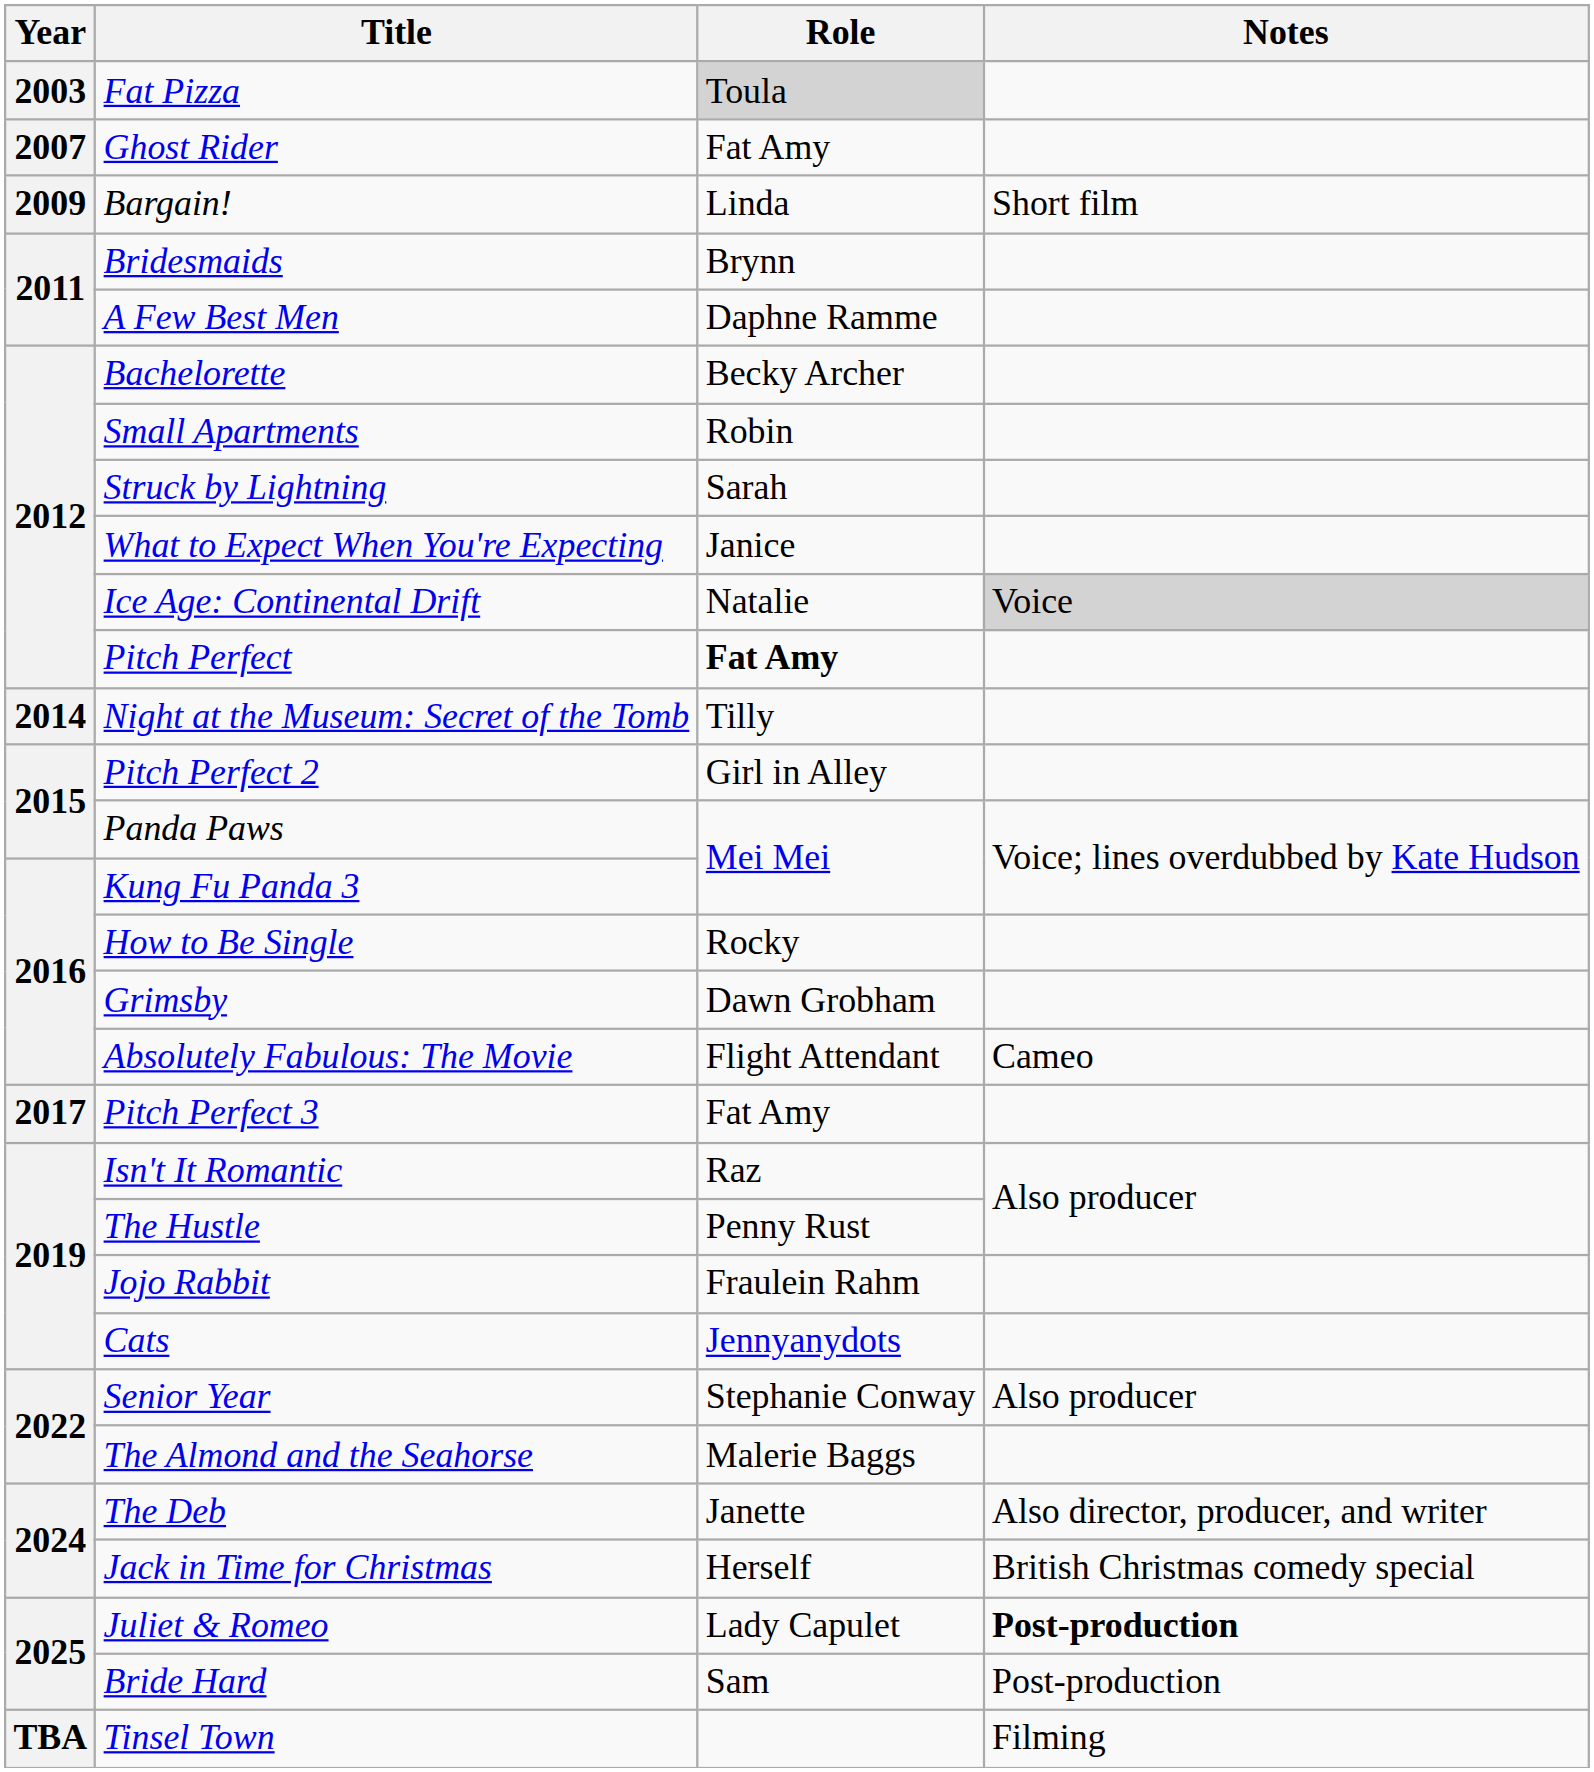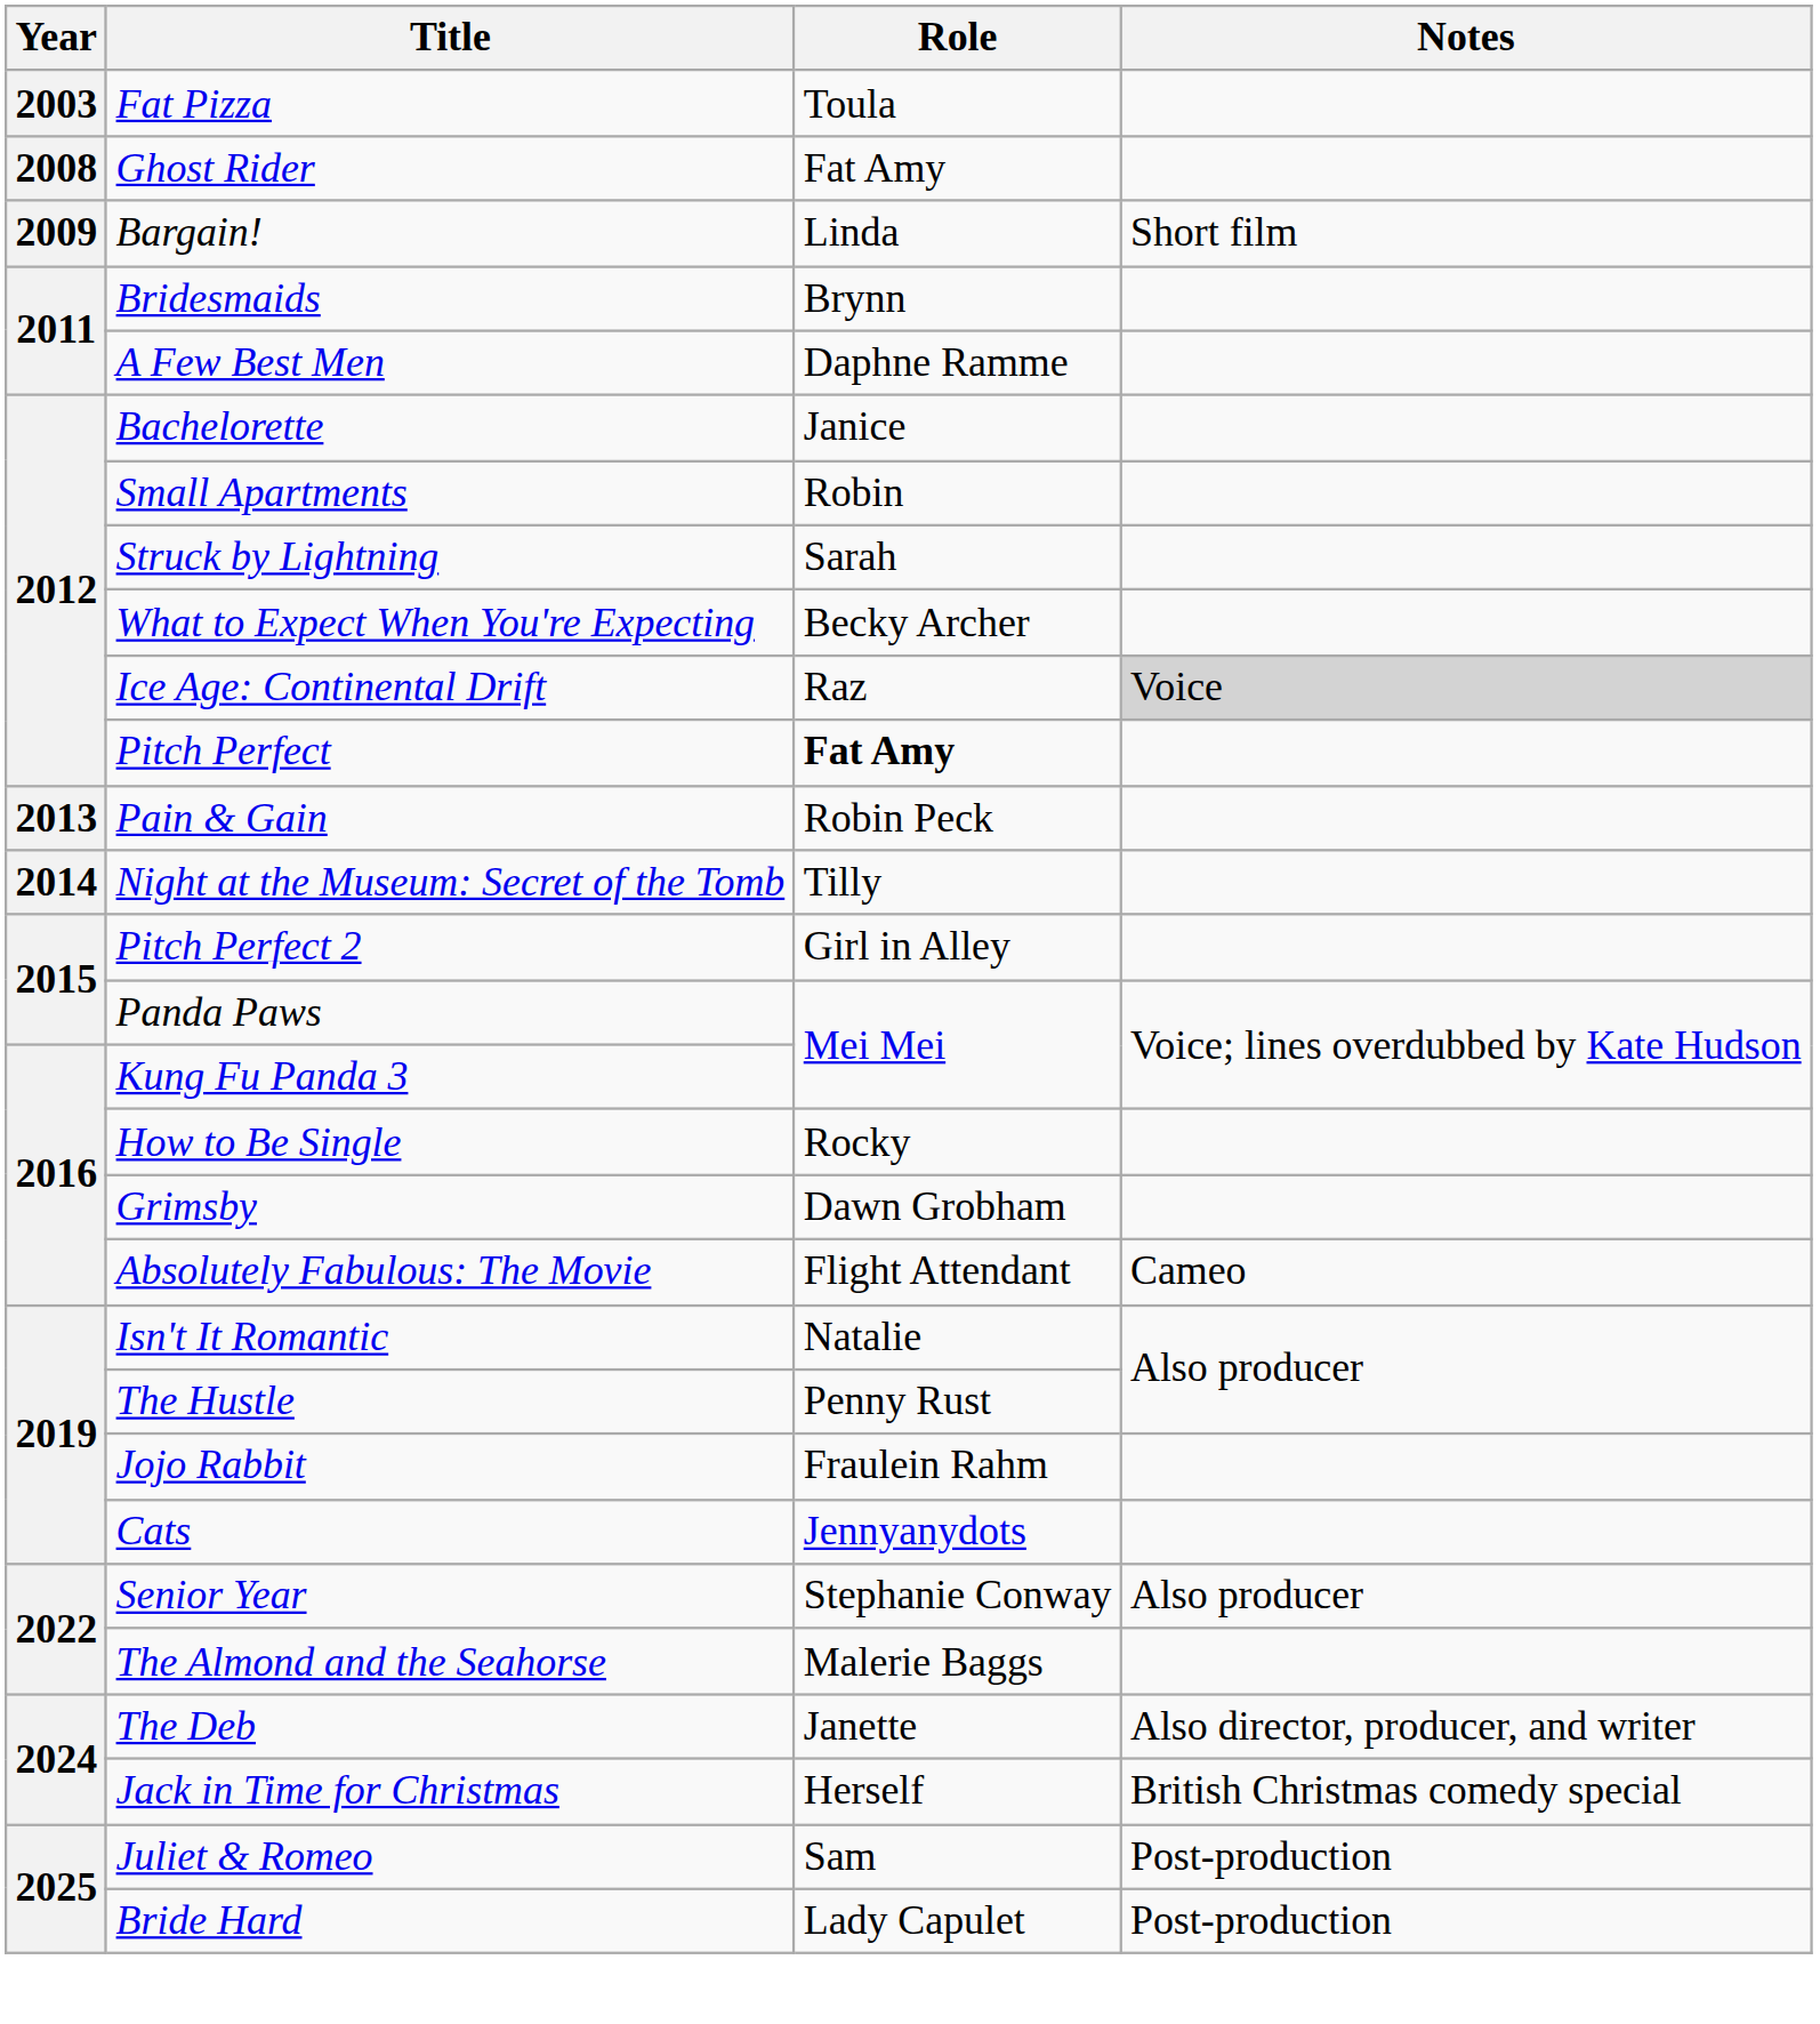Fat Pizza | Role: lightgrey background -> no background
Ghost Rider | Year: 2007 -> 2008
Bachelorette | Role: Becky Archer -> Janice
What to Expect When You're Expecting | Role: Janice -> Becky Archer
Ice Age: Continental Drift | Role: Natalie -> Raz
+ row: 2013 | Pain & Gain | Robin Peck
- row: 2017 | Pitch Perfect 3 | Fat Amy
Isn't It Romantic | Role: Raz -> Natalie
Juliet & Romeo | Role: Lady Capulet -> Sam
Juliet & Romeo | Notes: bold -> normal
Bride Hard | Role: Sam -> Lady Capulet
- row: TBA | Tinsel Town | Filming
